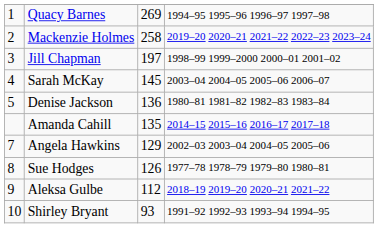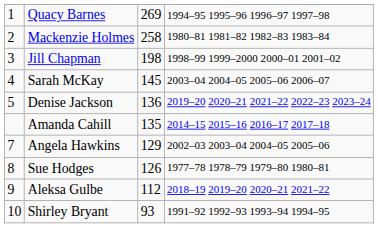Mackenzie Holmes | column 4: 2019–20 2020–21 2021–22 2022–23 2023–24 -> 1980–81 1981–82 1982–83 1983–84
Jill Chapman | column 3: 197 -> 198
Denise Jackson | column 4: 1980–81 1981–82 1982–83 1983–84 -> 2019–20 2020–21 2021–22 2022–23 2023–24
